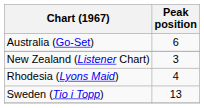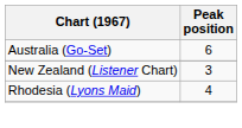- row: Sweden (Tio i Topp) | 13
